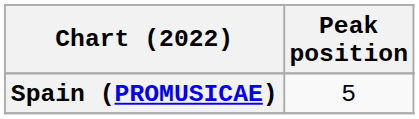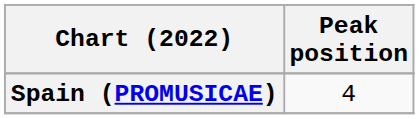Spain (PROMUSICAE) | Peak position: 5 -> 4
